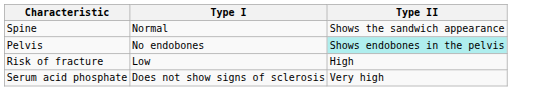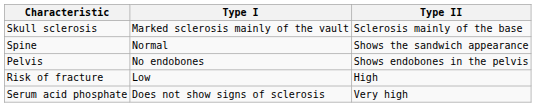+ row: Skull sclerosis | Marked sclerosis mainly of the vault | Sclerosis mainly of the base
Pelvis | Type II: paleturquoise background -> no background
